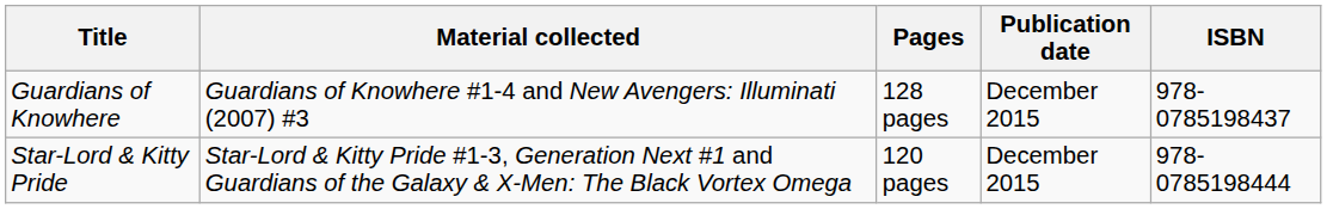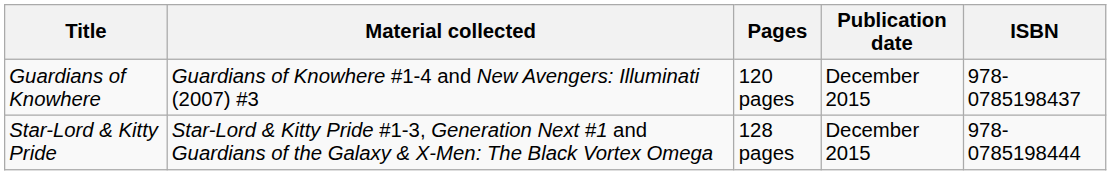Guardians of Knowhere | Pages: 128 pages -> 120 pages
Star-Lord & Kitty Pride | Pages: 120 pages -> 128 pages
